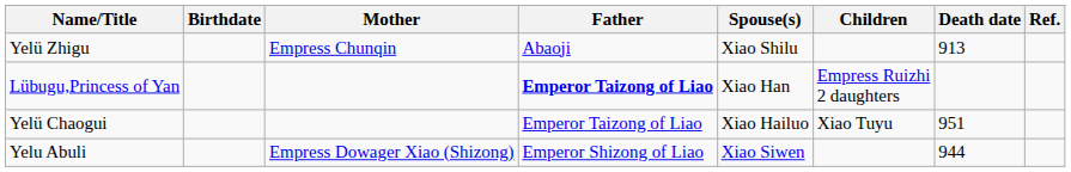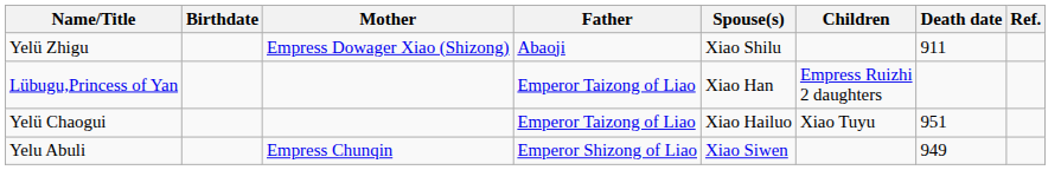Yelü Zhigu | Mother: Empress Chunqin -> Empress Dowager Xiao (Shizong)
Yelü Zhigu | Death date: 913 -> 911
Lübugu,Princess of Yan | Father: bold -> normal
Yelu Abuli | Mother: Empress Dowager Xiao (Shizong) -> Empress Chunqin
Yelu Abuli | Death date: 944 -> 949
